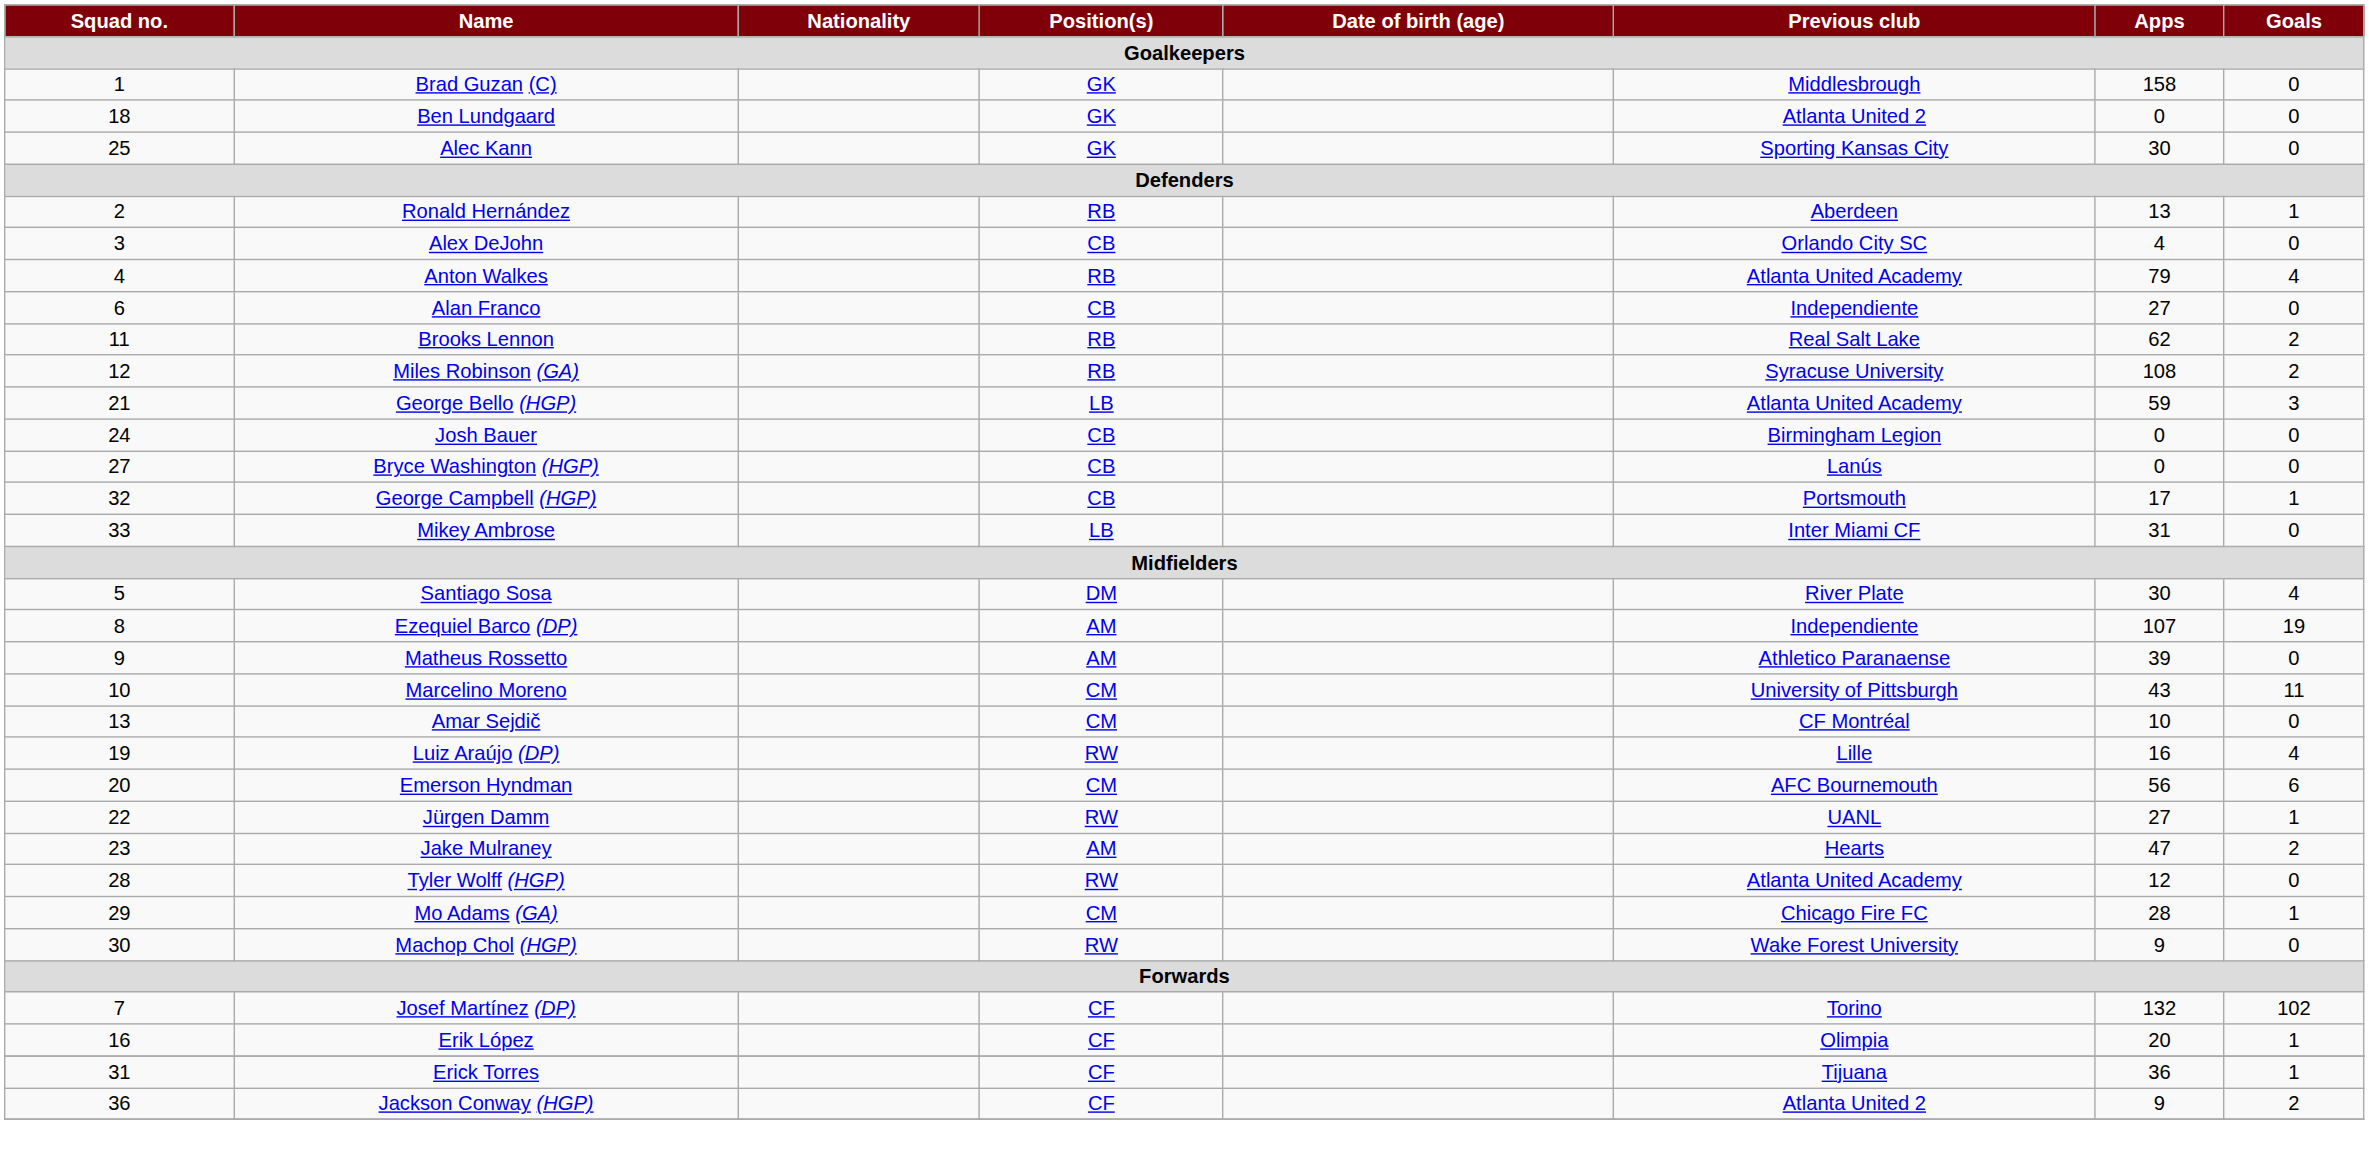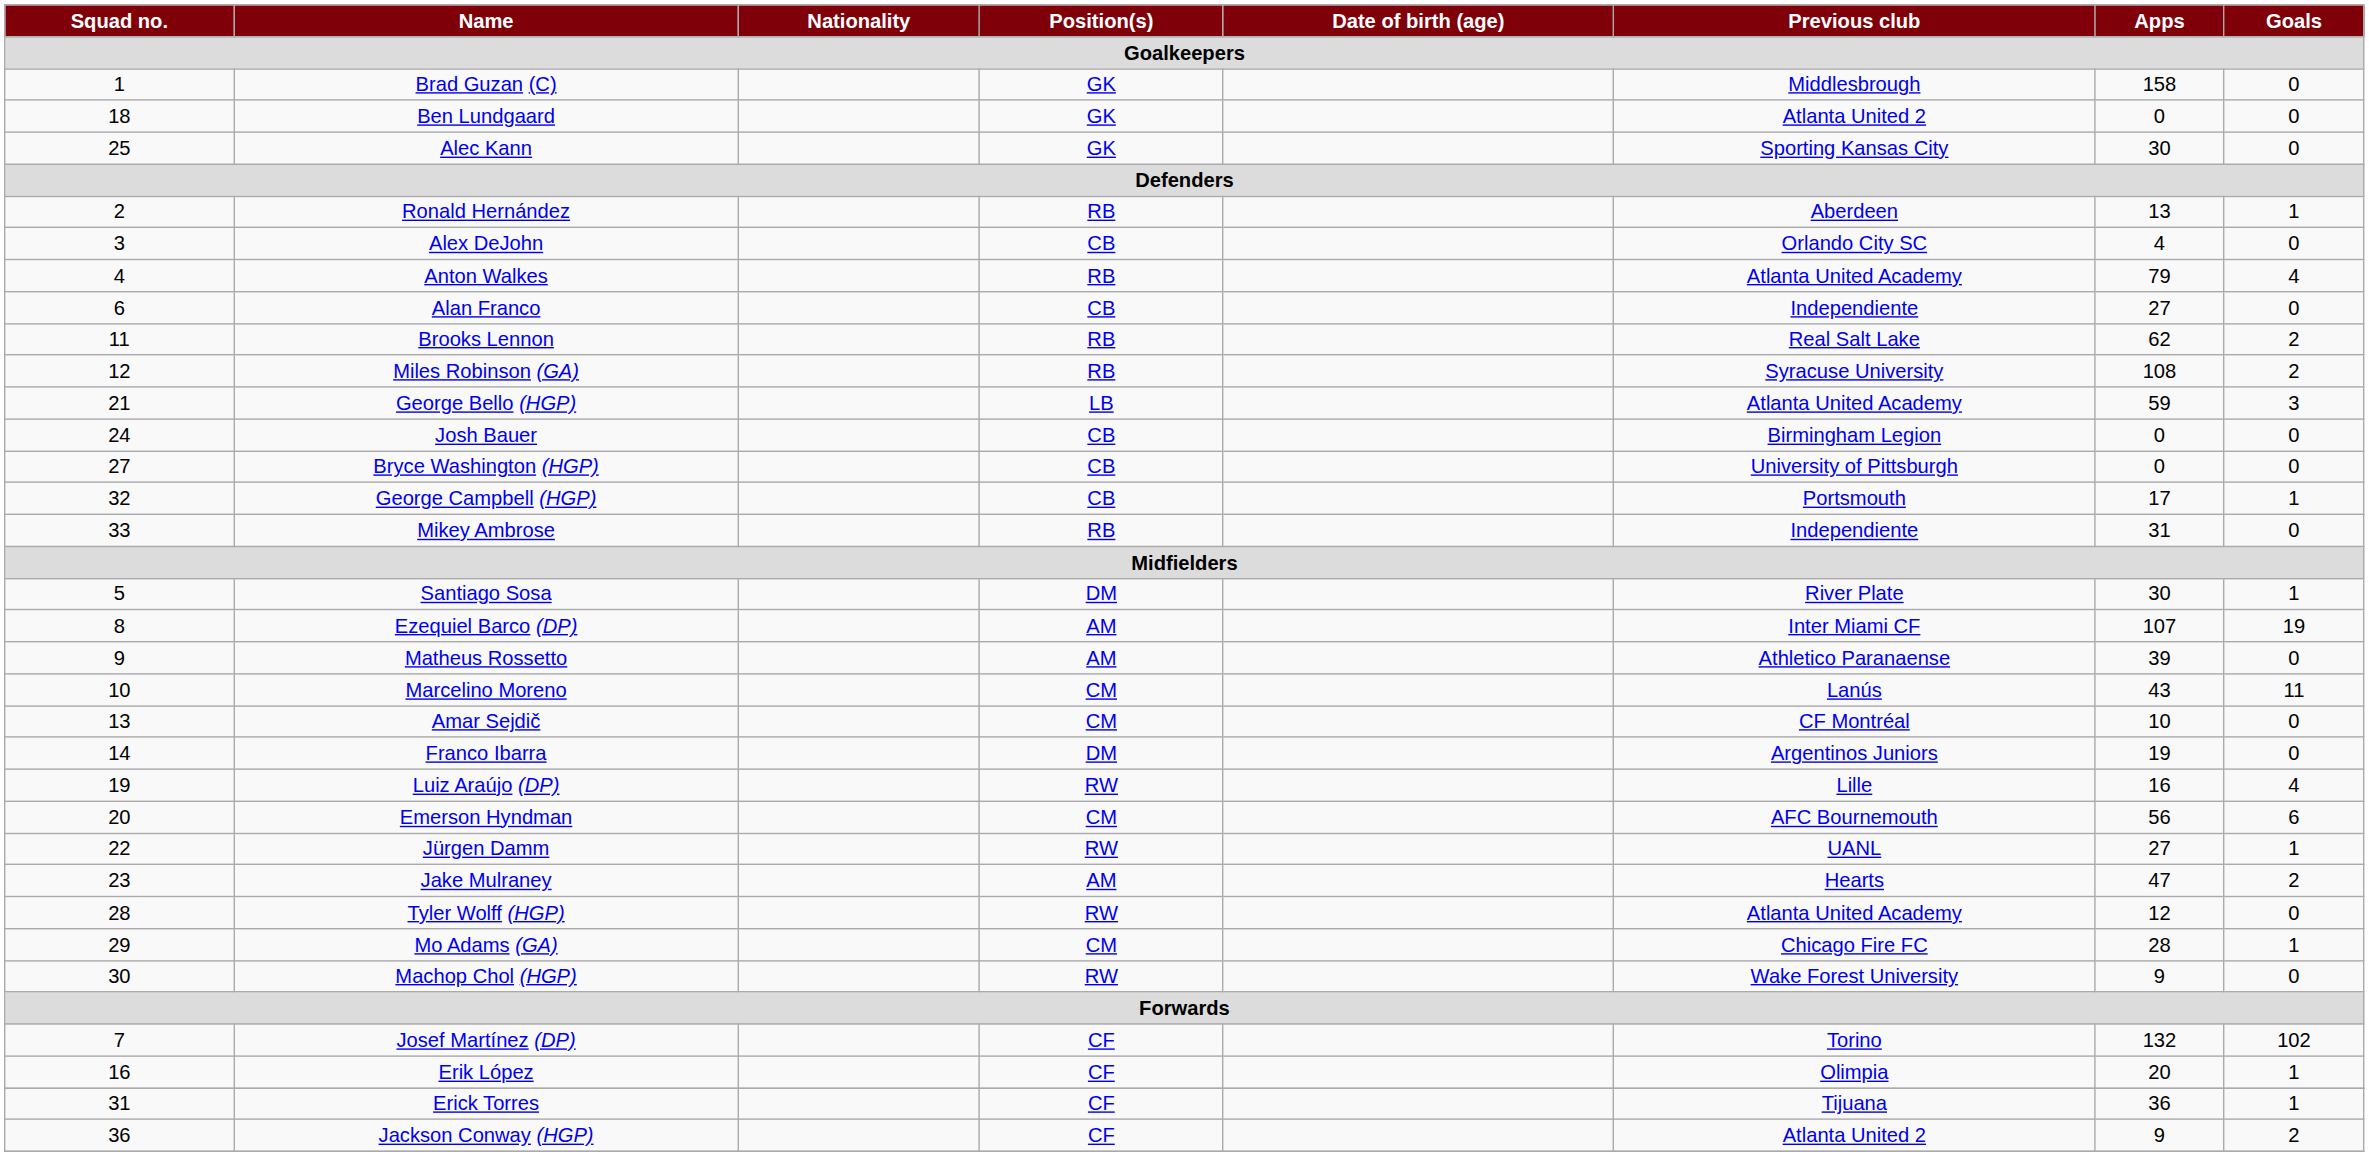Bryce Washington (HGP) | Previous club: Lanús -> University of Pittsburgh
Mikey Ambrose | Position(s): LB -> RB
Mikey Ambrose | Previous club: Inter Miami CF -> Independiente
Santiago Sosa | Goals: 4 -> 1
Ezequiel Barco (DP) | Previous club: Independiente -> Inter Miami CF
Marcelino Moreno | Previous club: University of Pittsburgh -> Lanús
+ row: 14 | Franco Ibarra | DM | Argentinos Juniors | 19 | 0
